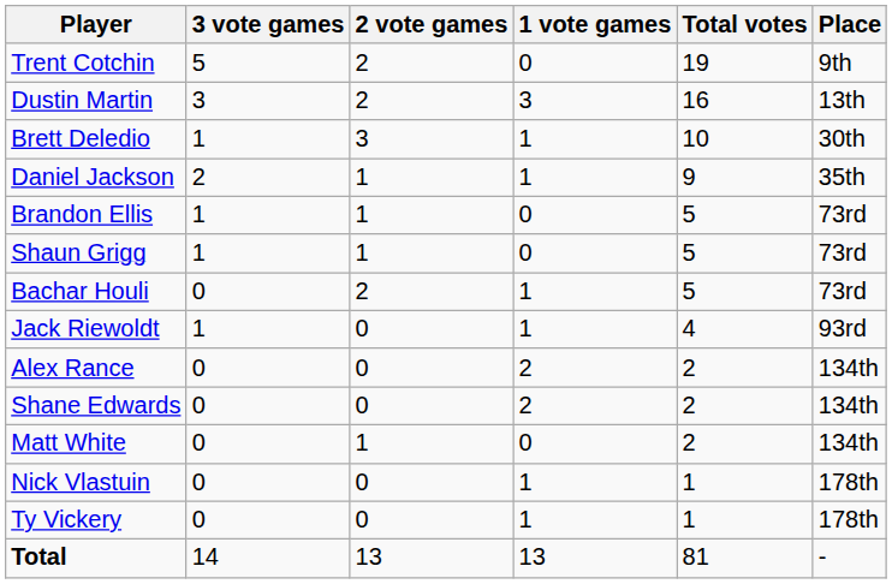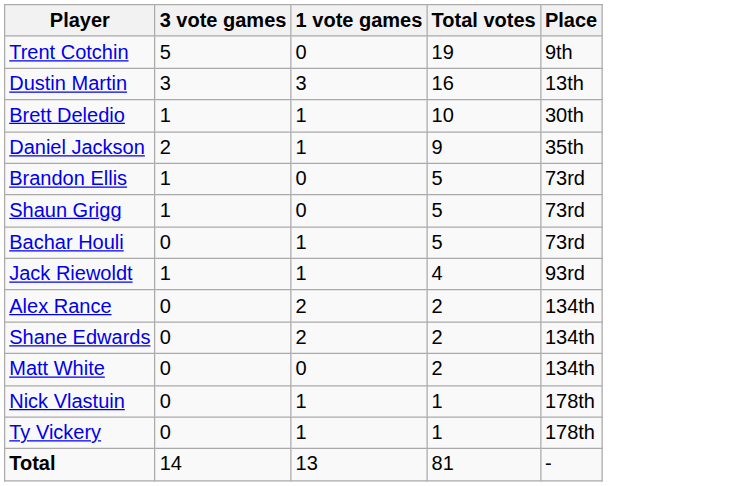- column: 2 vote games | 2 | 2 | 3 | 1 | 1 | 1 | 2 | 0 | 0 | 0 | 1 | 0 | 0 | 13
